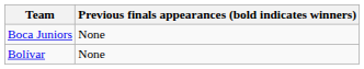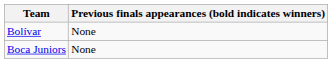rows swapped: Bolívar <-> Boca Juniors
